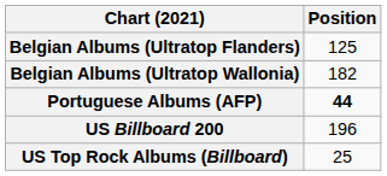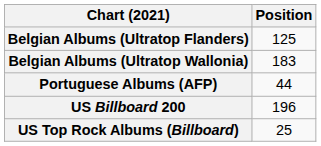Belgian Albums (Ultratop Wallonia) | Position: 182 -> 183
Portuguese Albums (AFP) | Position: bold -> normal
